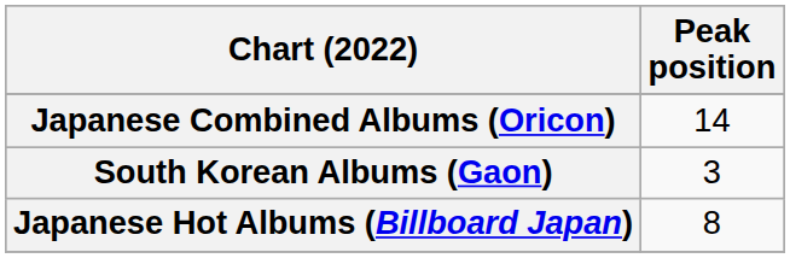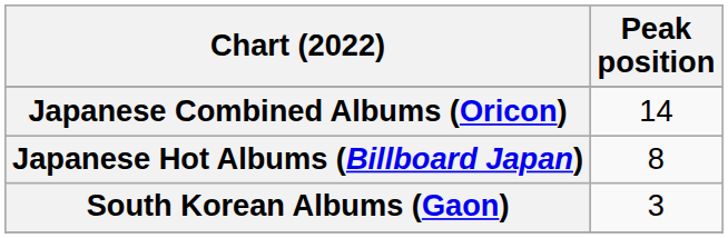rows swapped: Japanese Hot Albums (Billboard Japan) <-> South Korean Albums (Gaon)
